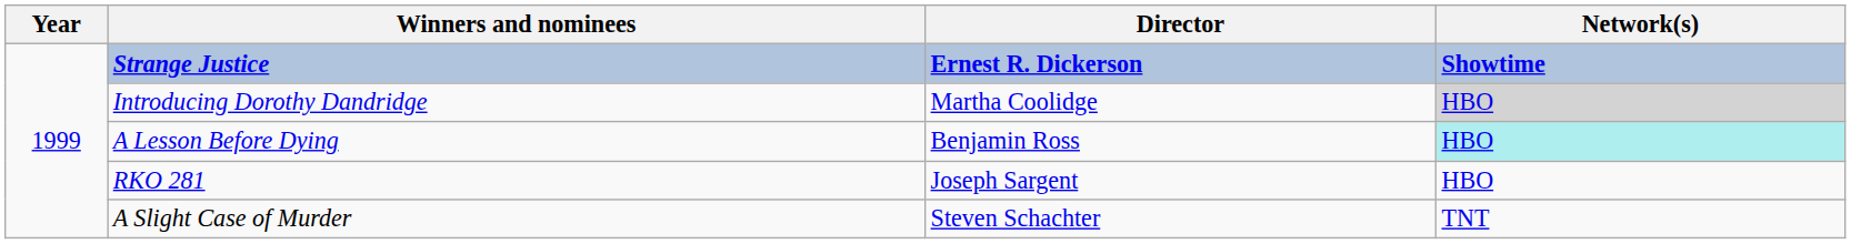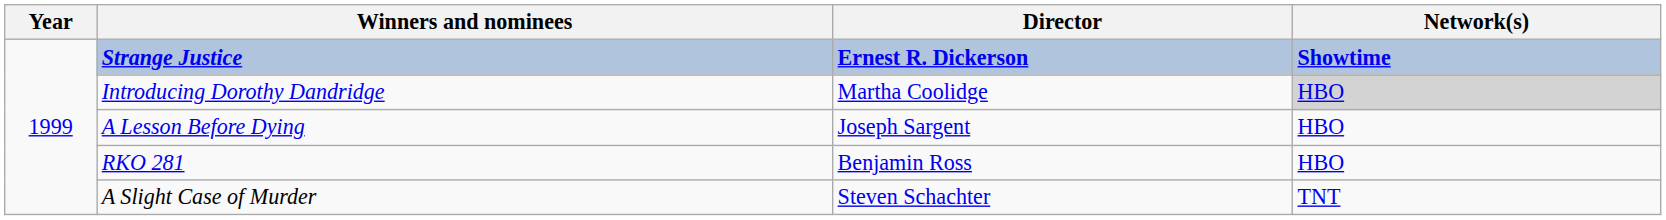A Lesson Before Dying | Director: Benjamin Ross -> Joseph Sargent
A Lesson Before Dying | Network(s): paleturquoise background -> no background
RKO 281 | Director: Joseph Sargent -> Benjamin Ross
